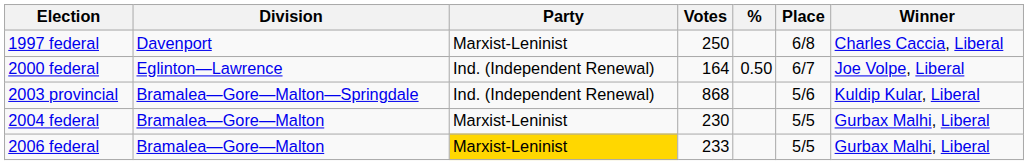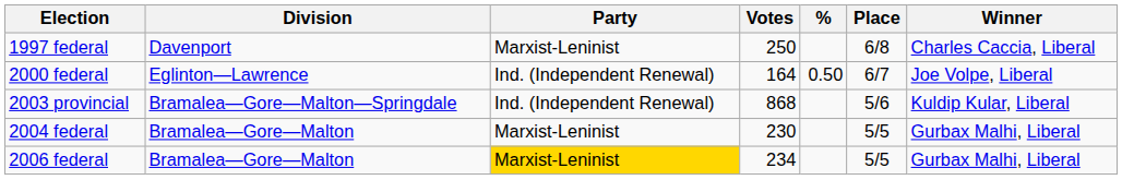2006 federal | Votes: 233 -> 234
